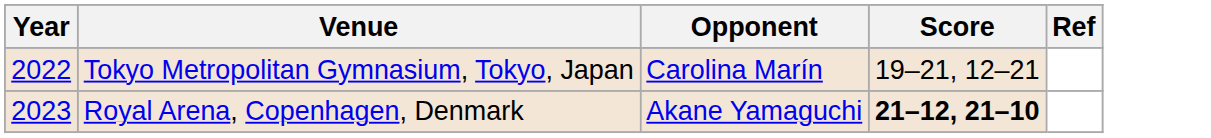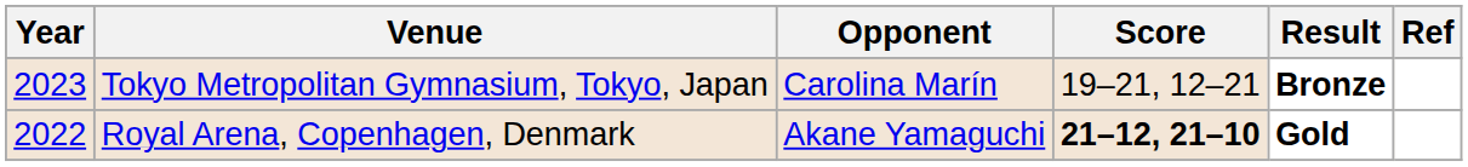+ column: Result | Bronze | Gold
Tokyo Metropolitan Gymnasium, Tokyo, Japan | Year: 2022 -> 2023
Royal Arena, Copenhagen, Denmark | Year: 2023 -> 2022
